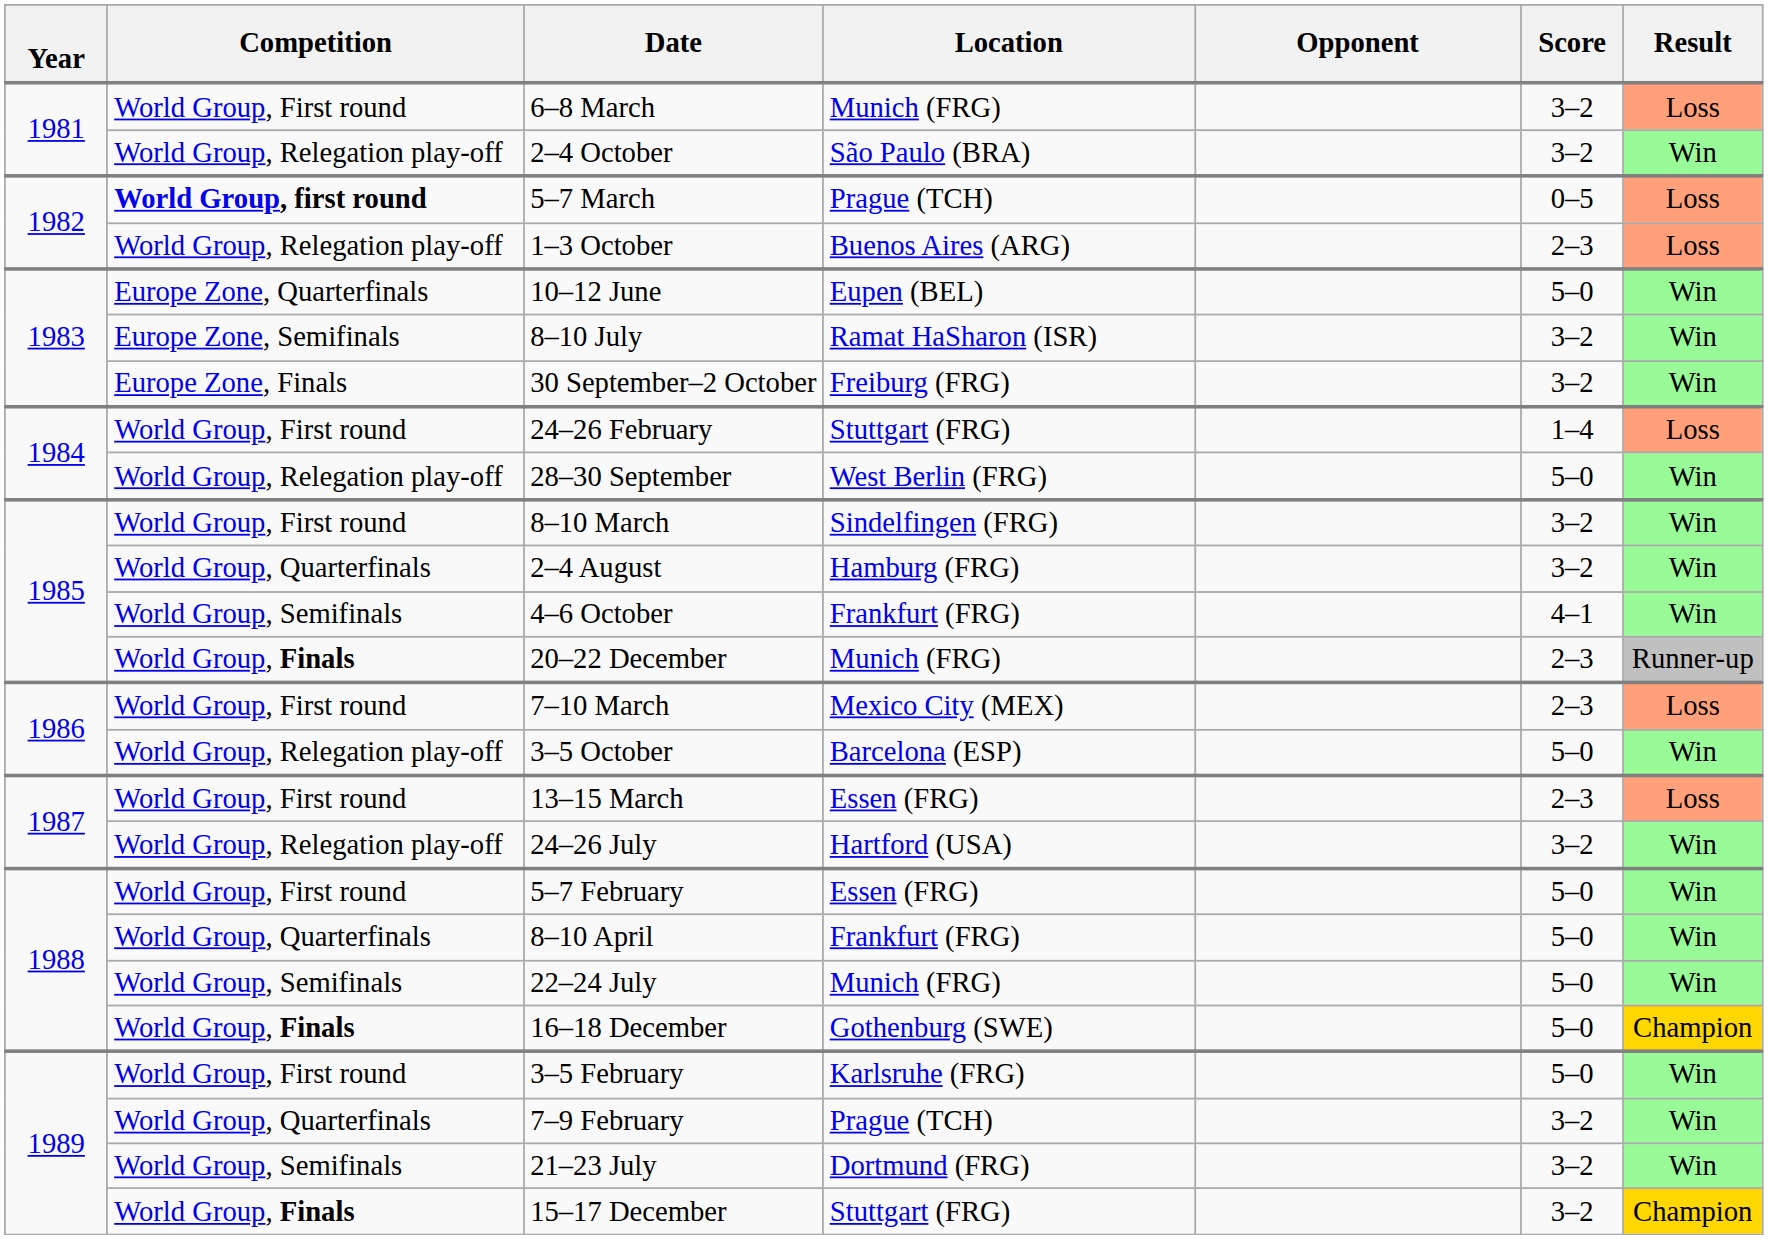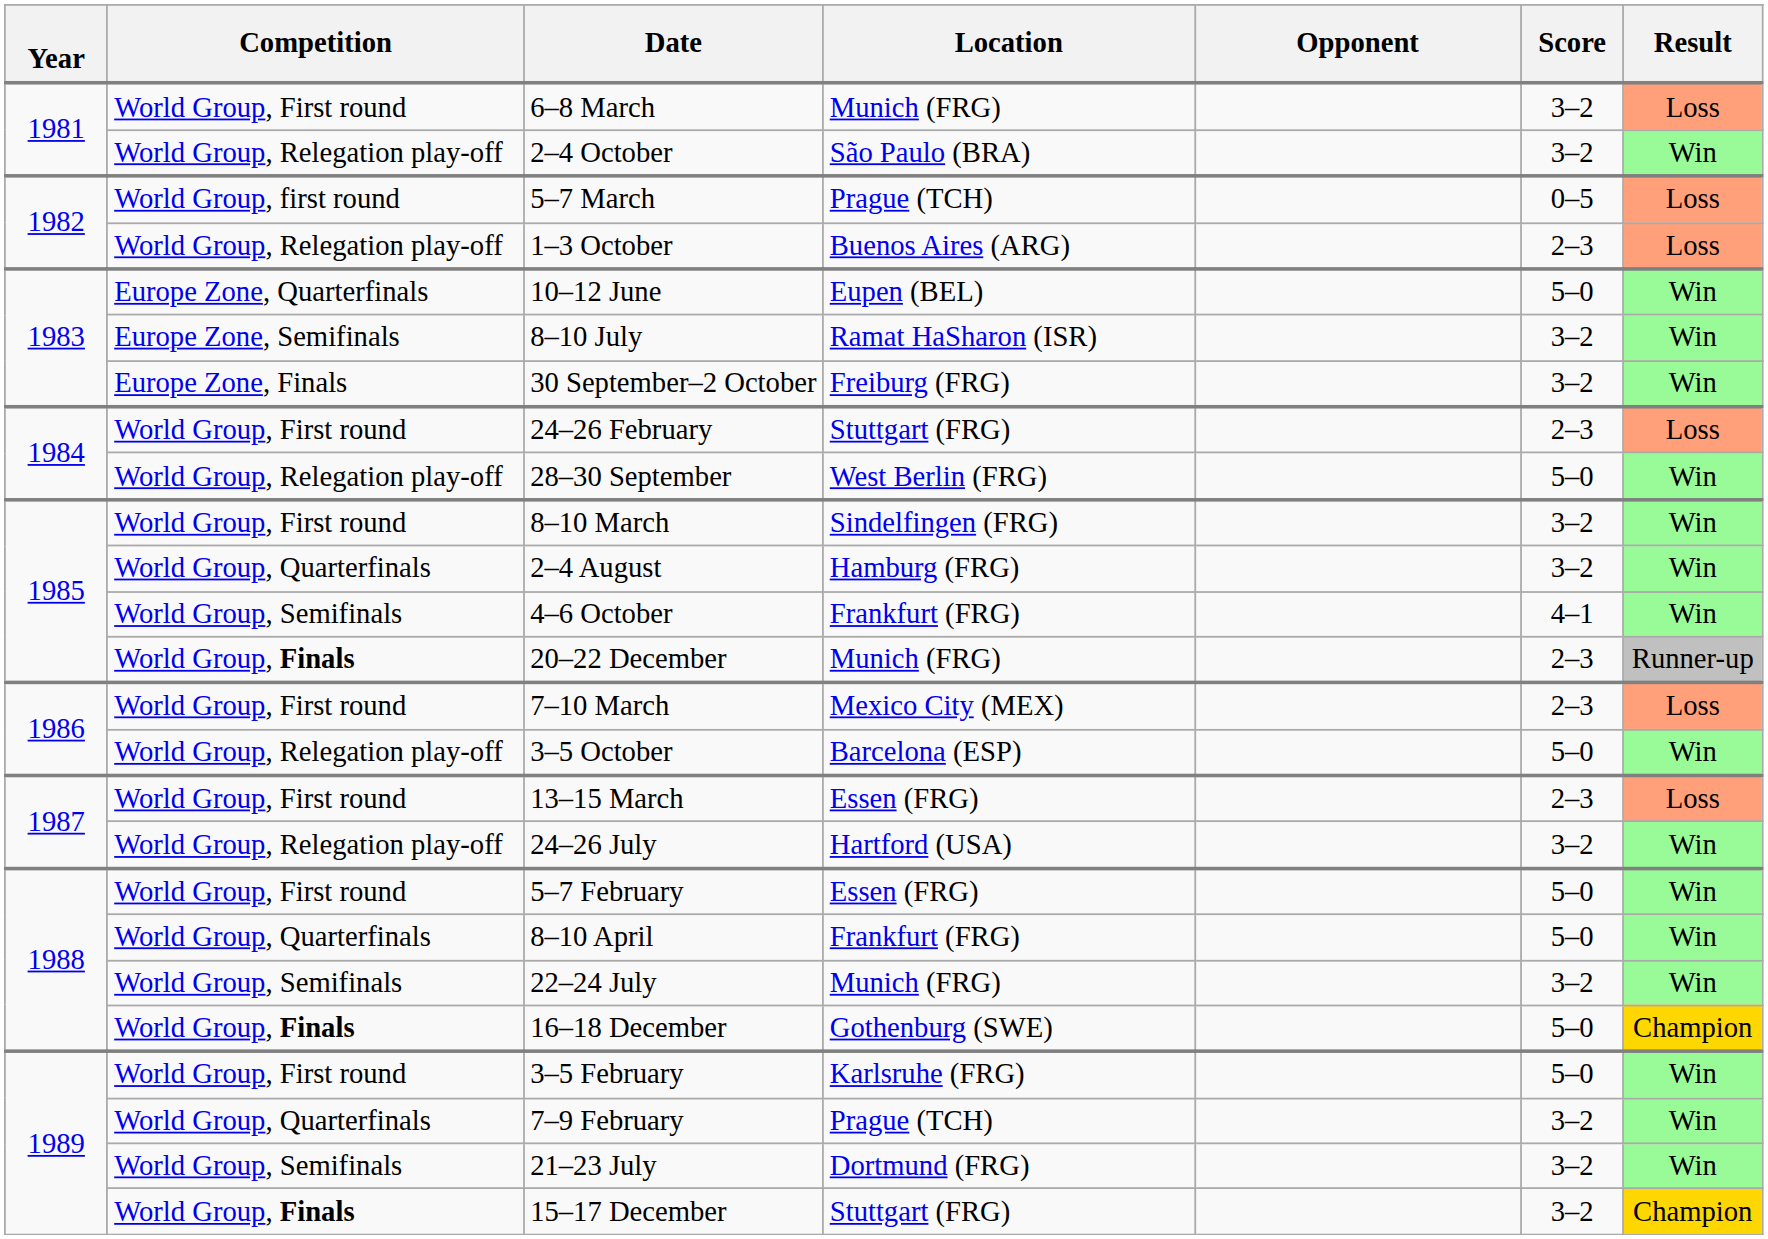5–7 March | Competition: bold -> normal
24–26 February | Score: 1–4 -> 2–3
22–24 July | Score: 5–0 -> 3–2
